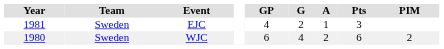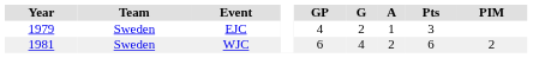EJC | Year: 1981 -> 1979
WJC | Year: 1980 -> 1981
